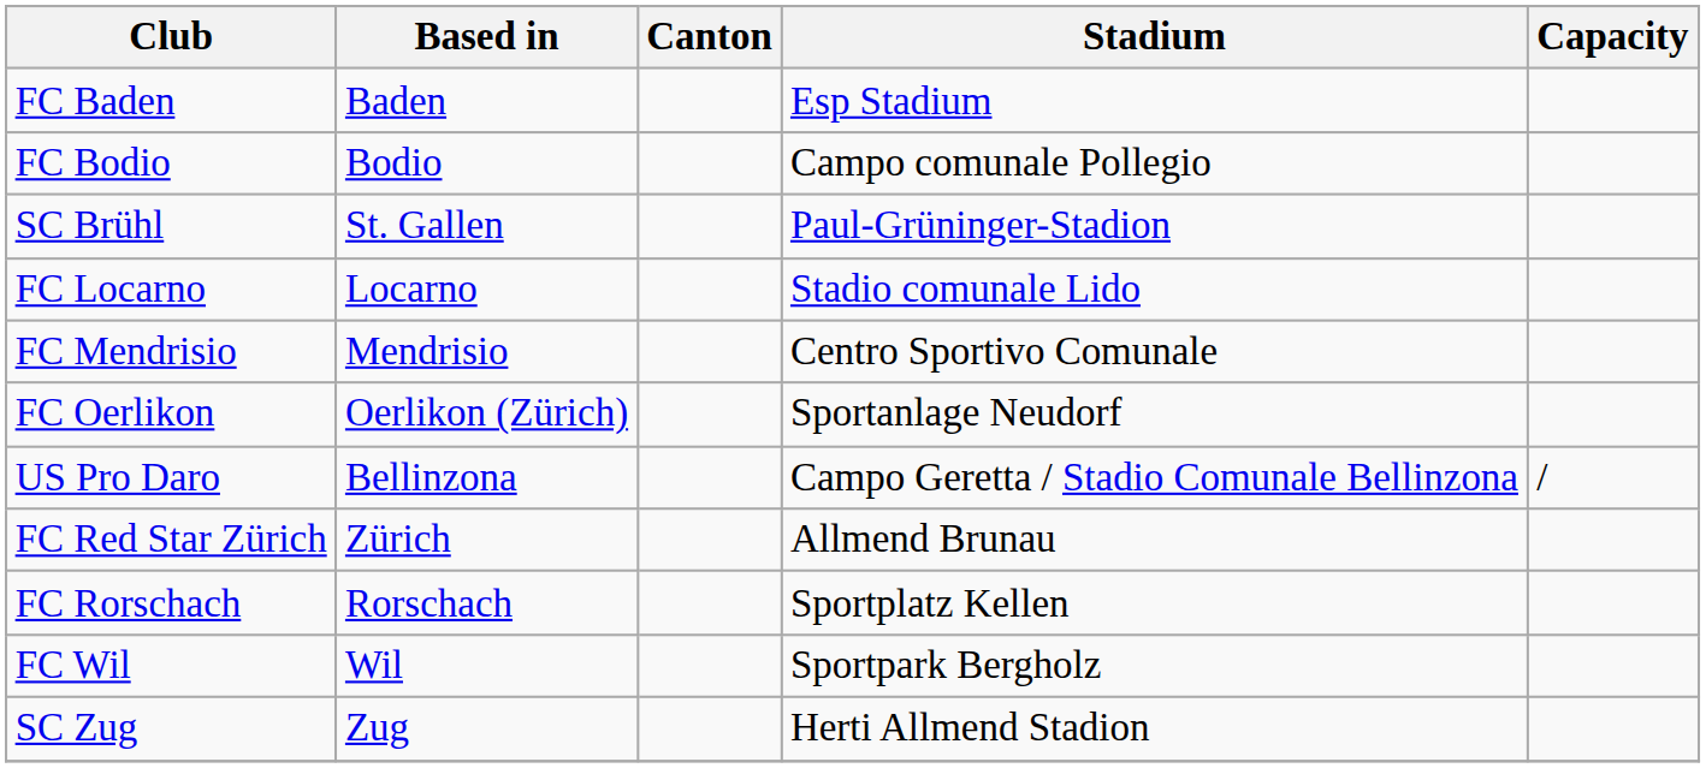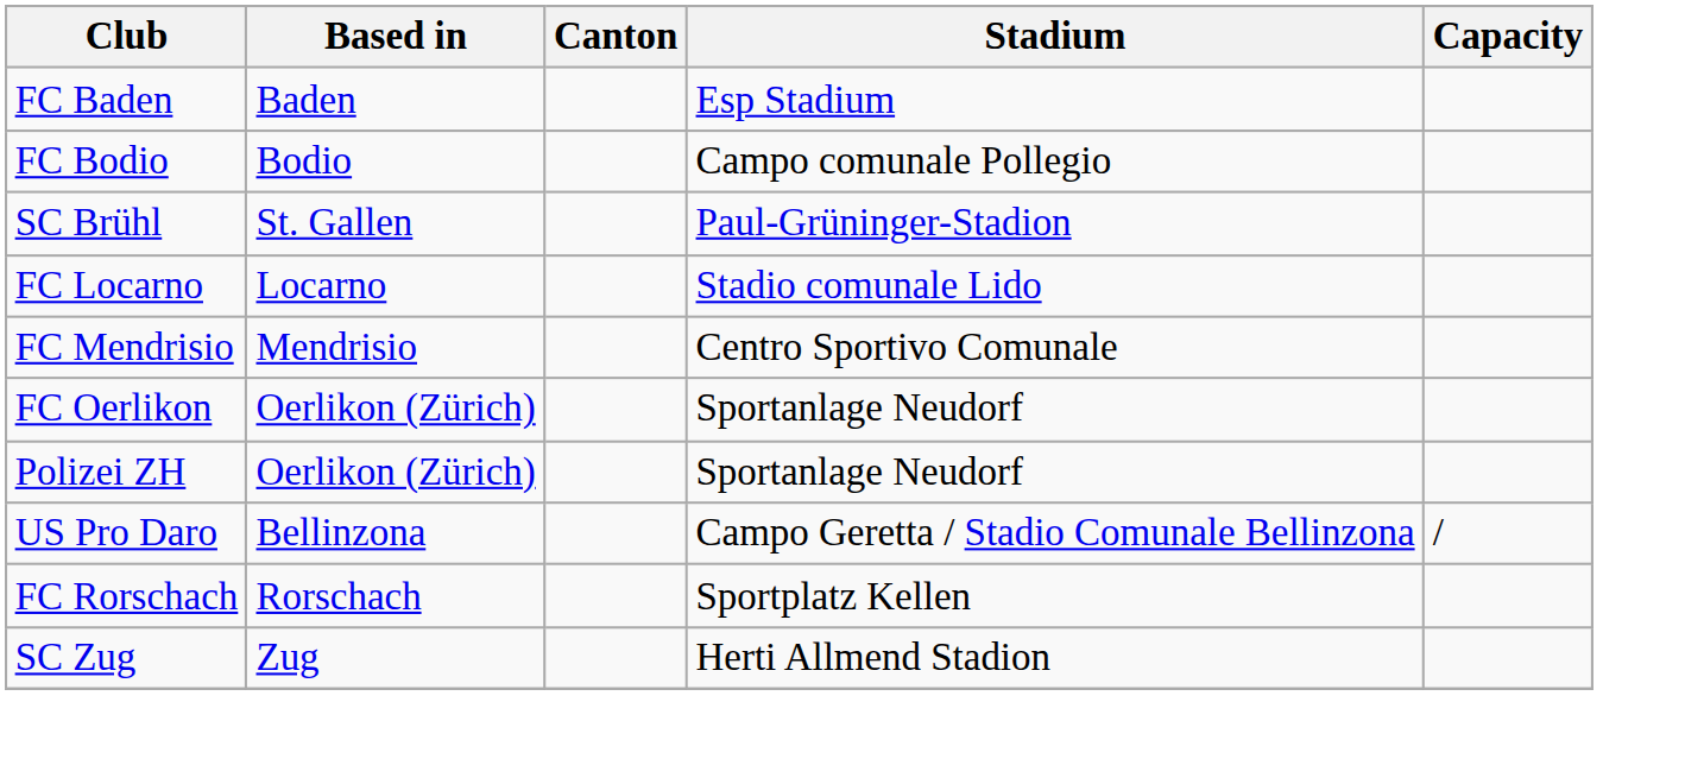+ row: Polizei ZH | Oerlikon (Zürich) | Sportanlage Neudorf
- row: FC Red Star Zürich | Zürich | Allmend Brunau
- row: FC Wil | Wil | Sportpark Bergholz
